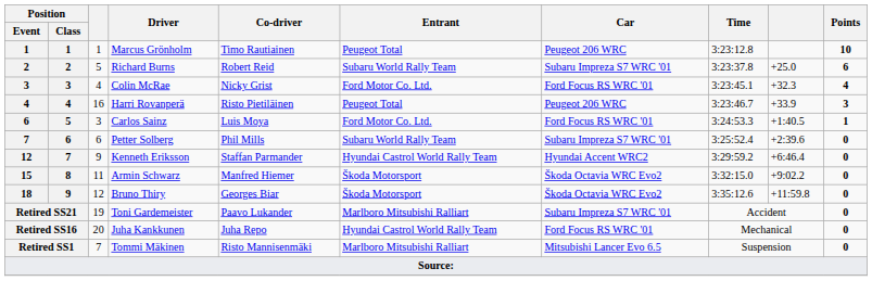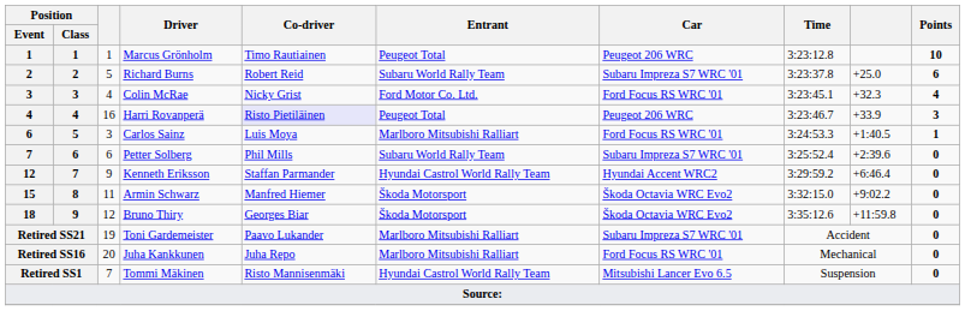Harri Rovanperä | Co-driver: no background -> lavender background
Carlos Sainz | Entrant: Ford Motor Co. Ltd. -> Marlboro Mitsubishi Ralliart
Juha Kankkunen | Entrant: Hyundai Castrol World Rally Team -> Marlboro Mitsubishi Ralliart
Tommi Mäkinen | Entrant: Marlboro Mitsubishi Ralliart -> Hyundai Castrol World Rally Team
